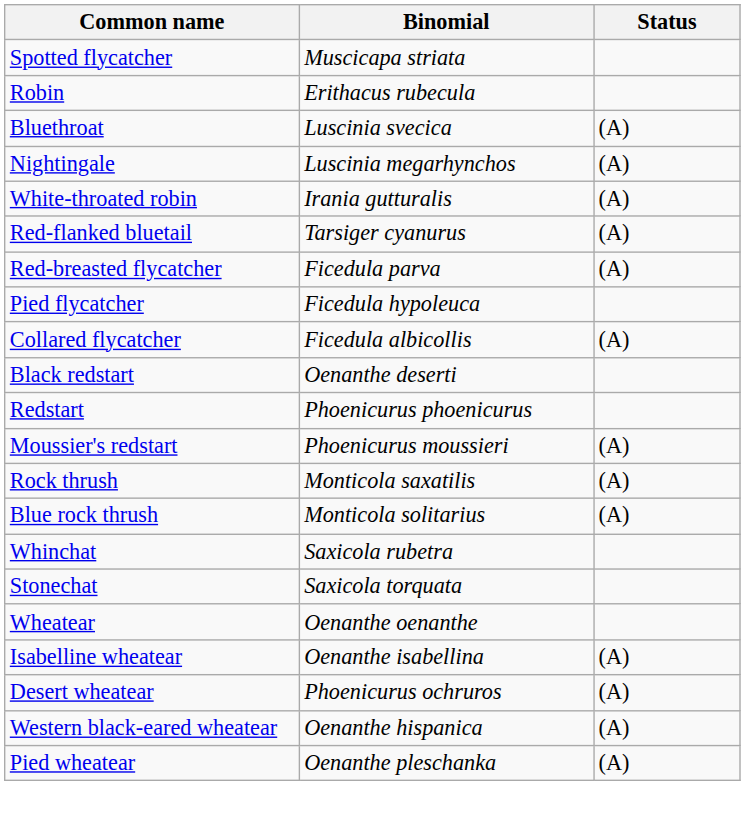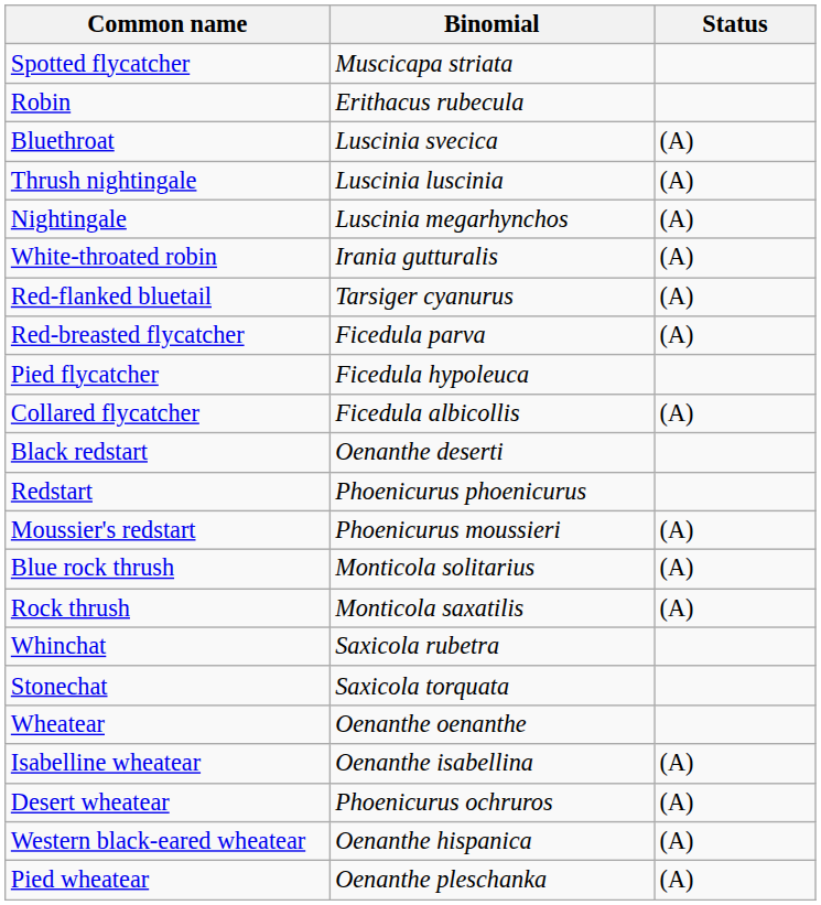+ row: Thrush nightingale | Luscinia luscinia | (A)
rows swapped: Rock thrush <-> Blue rock thrush
